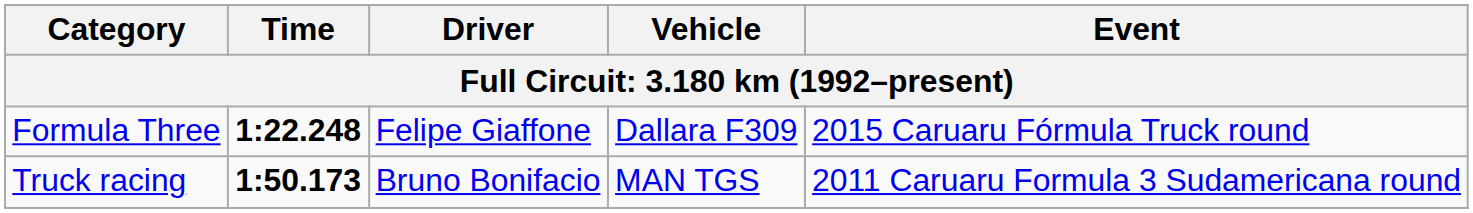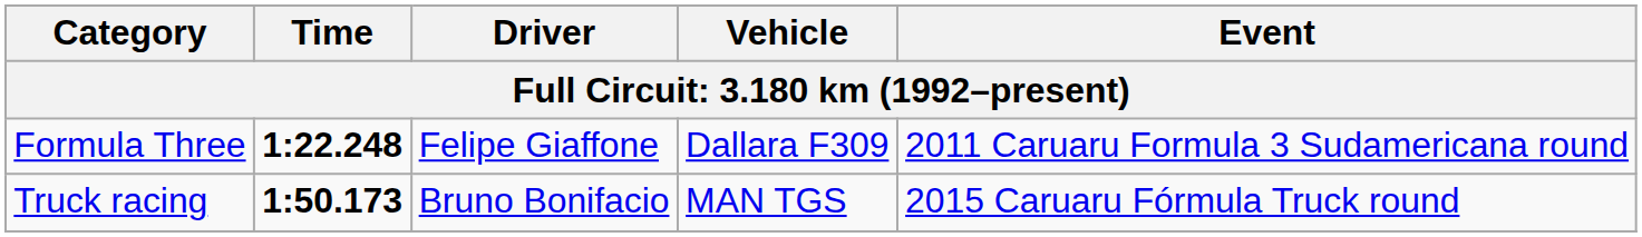Formula Three | Event: 2015 Caruaru Fórmula Truck round -> 2011 Caruaru Formula 3 Sudamericana round
Truck racing | Event: 2011 Caruaru Formula 3 Sudamericana round -> 2015 Caruaru Fórmula Truck round
